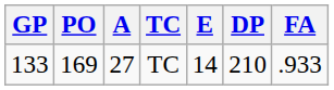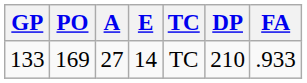columns swapped: E <-> TC
